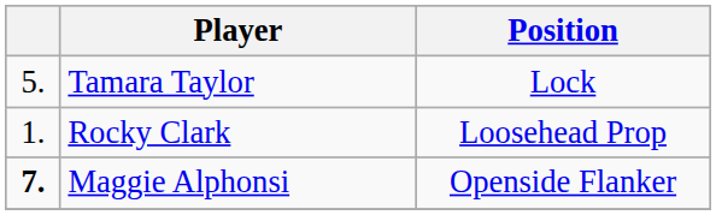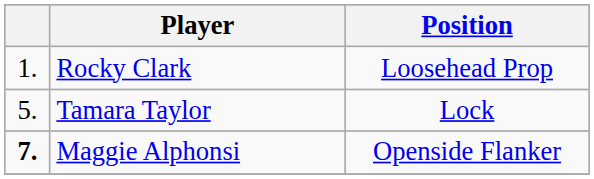rows swapped: Rocky Clark <-> Tamara Taylor
